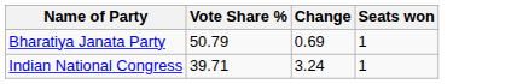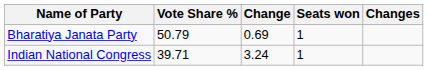+ column: Changes
